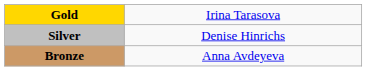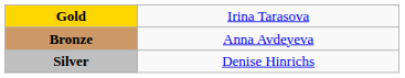rows swapped: Silver <-> Bronze
